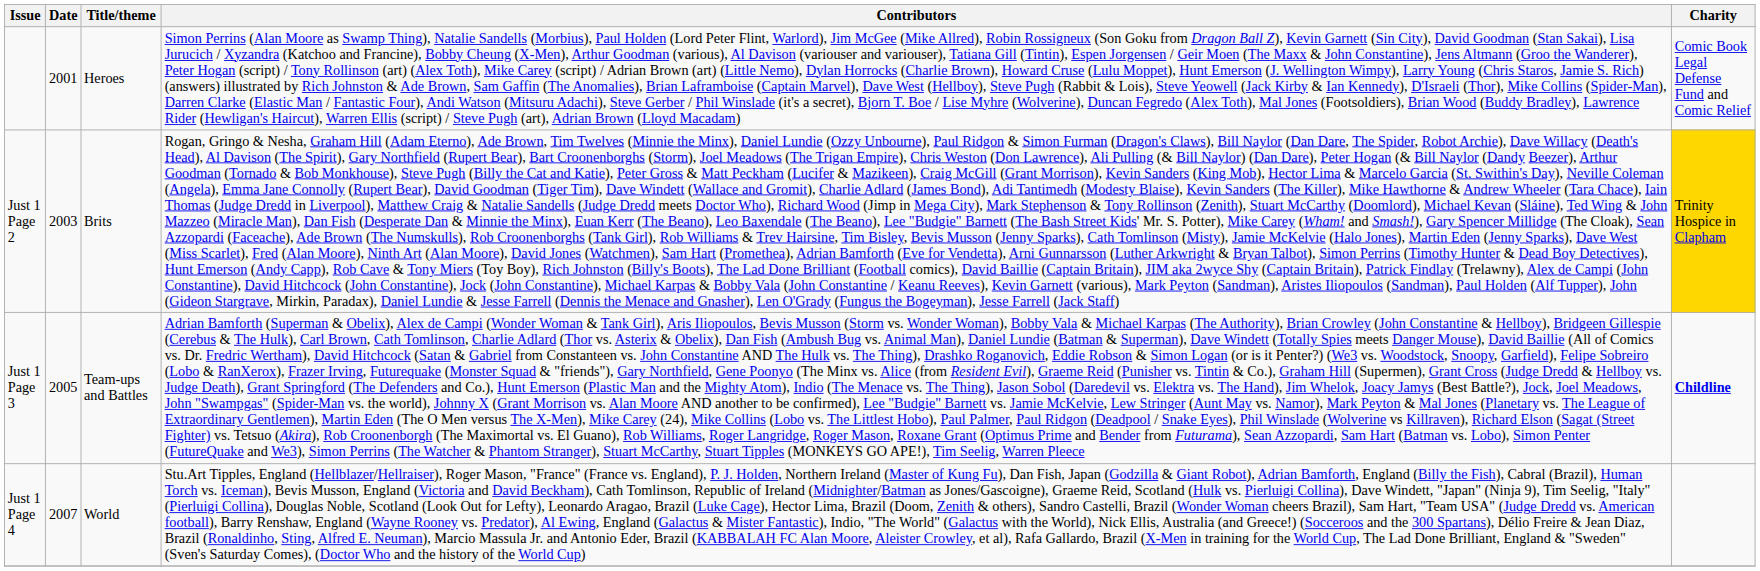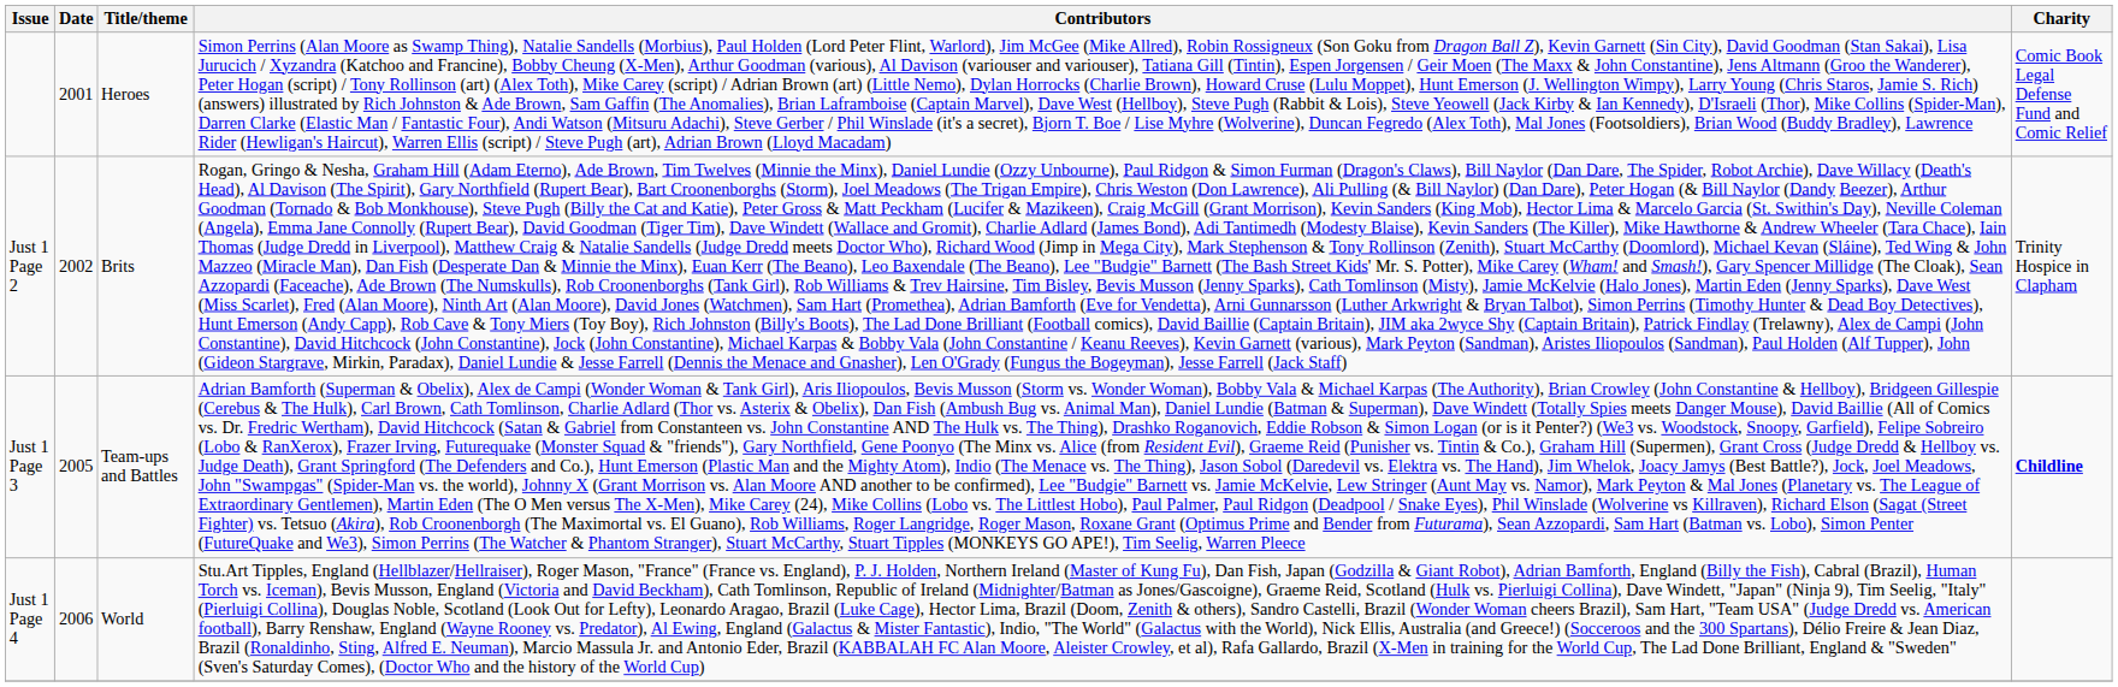Just 1 Page 2 | Date: 2003 -> 2002
Just 1 Page 2 | Charity: gold background -> no background
Just 1 Page 4 | Date: 2007 -> 2006
